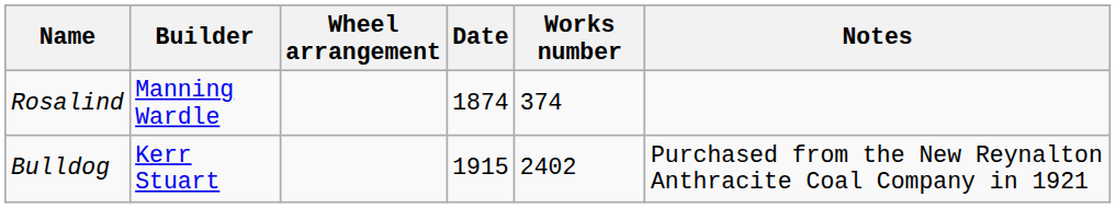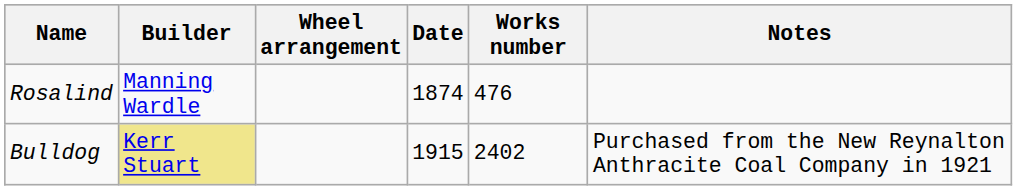Rosalind | Works number: 374 -> 476
Bulldog | Builder: no background -> khaki background
